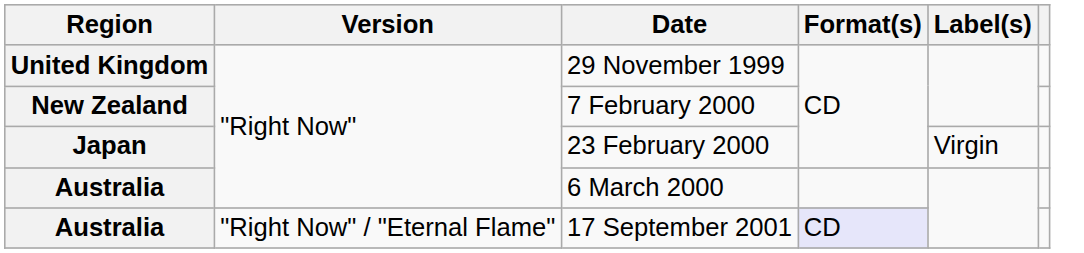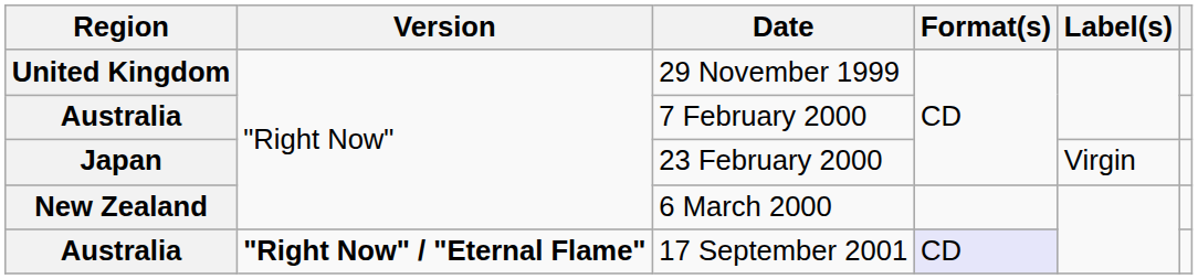7 February 2000 | Region: New Zealand -> Australia
6 March 2000 | Region: Australia -> New Zealand
17 September 2001 | Version: normal -> bold
